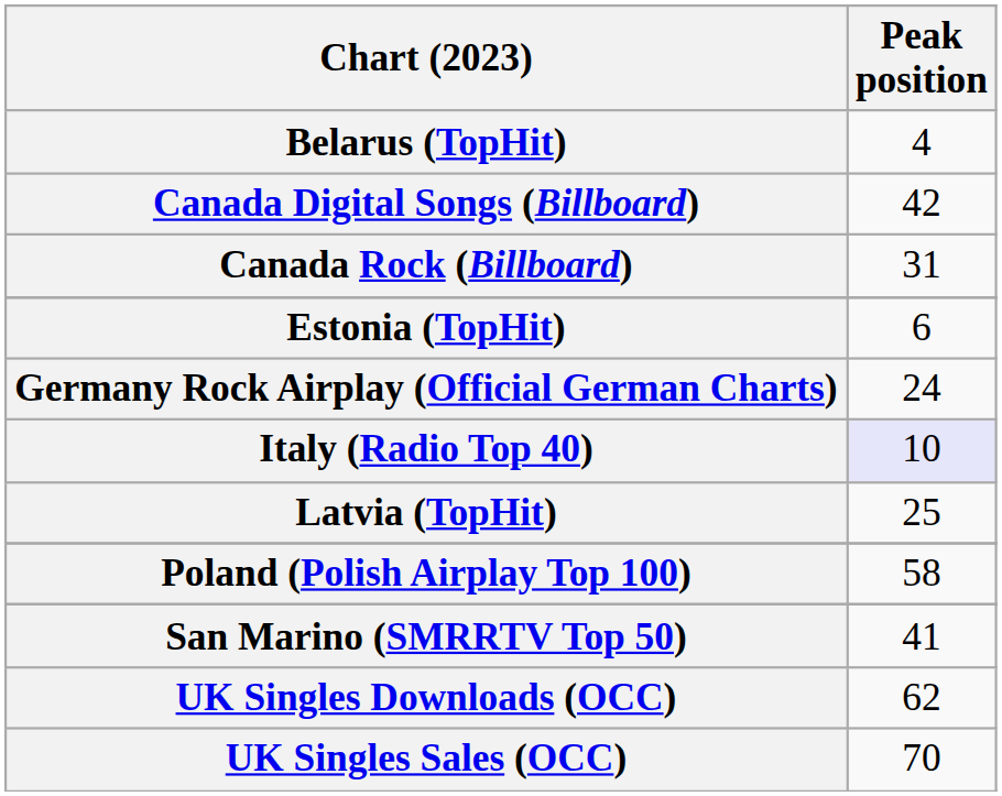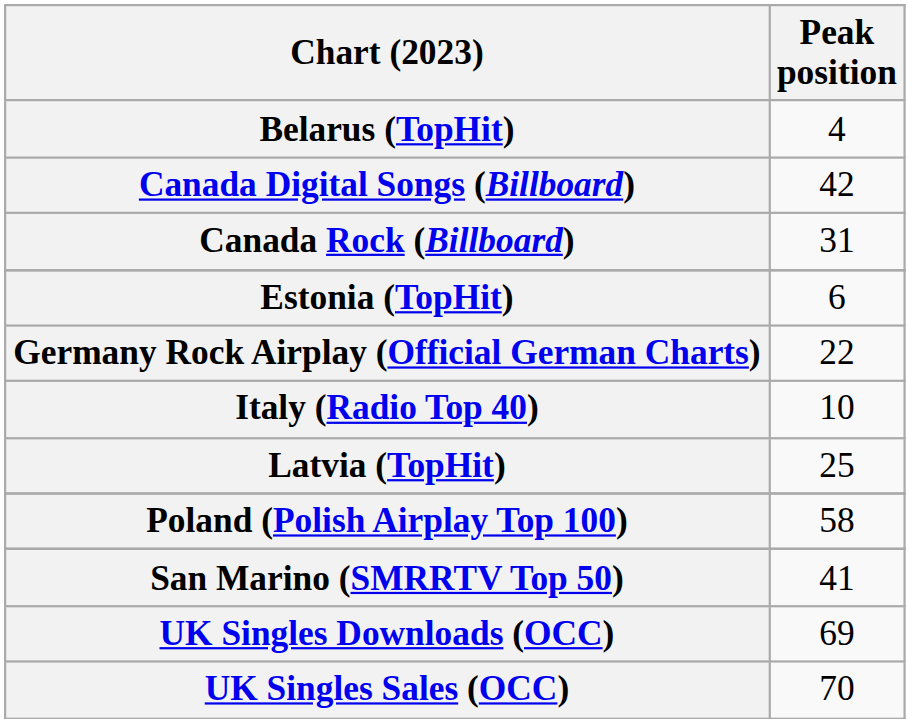Germany Rock Airplay (Official German Charts) | Peak position: 24 -> 22
Italy (Radio Top 40) | Peak position: lavender background -> no background
UK Singles Downloads (OCC) | Peak position: 62 -> 69
